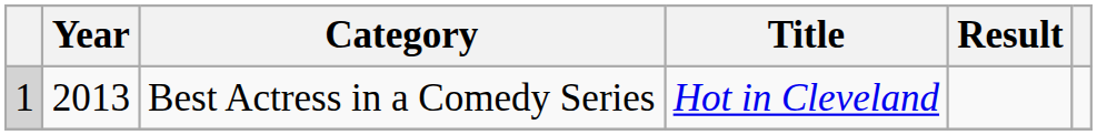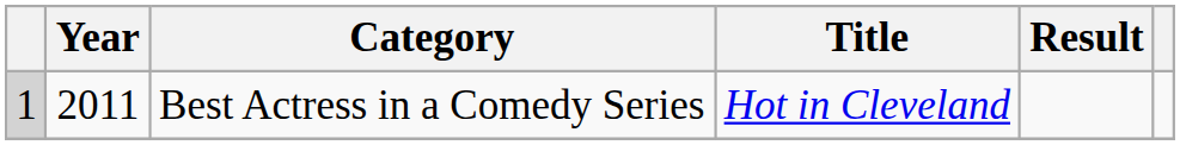Best Actress in a Comedy Series | Year: 2013 -> 2011
